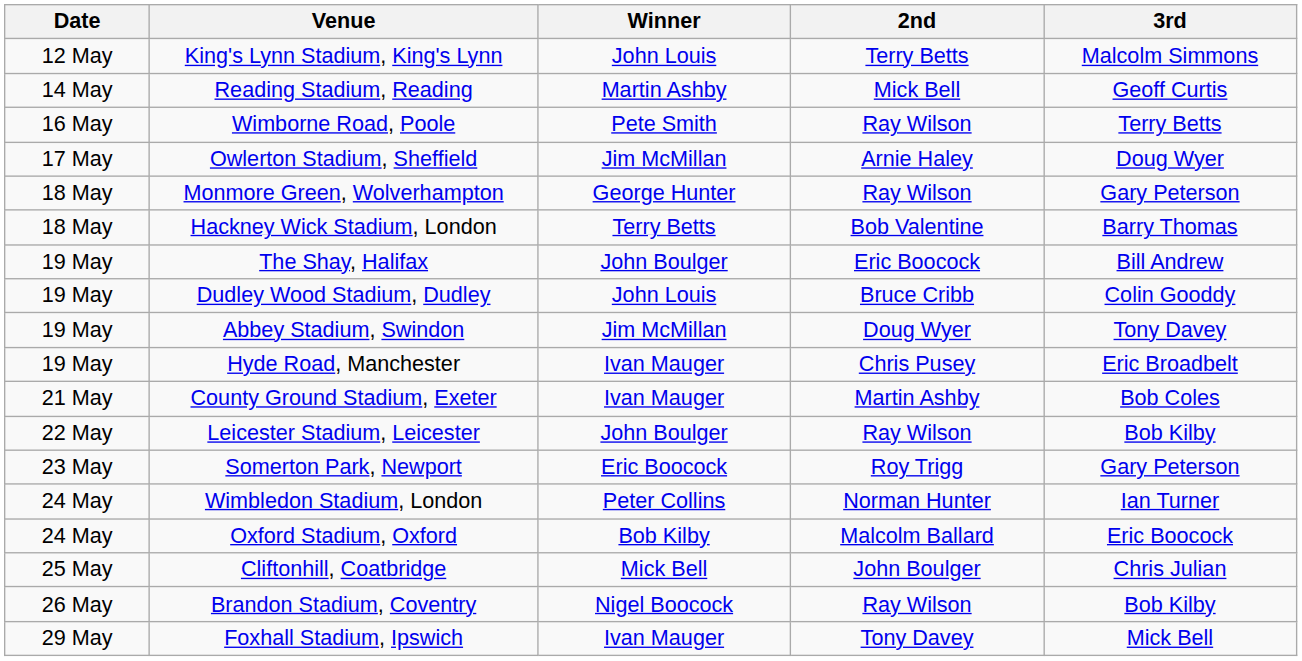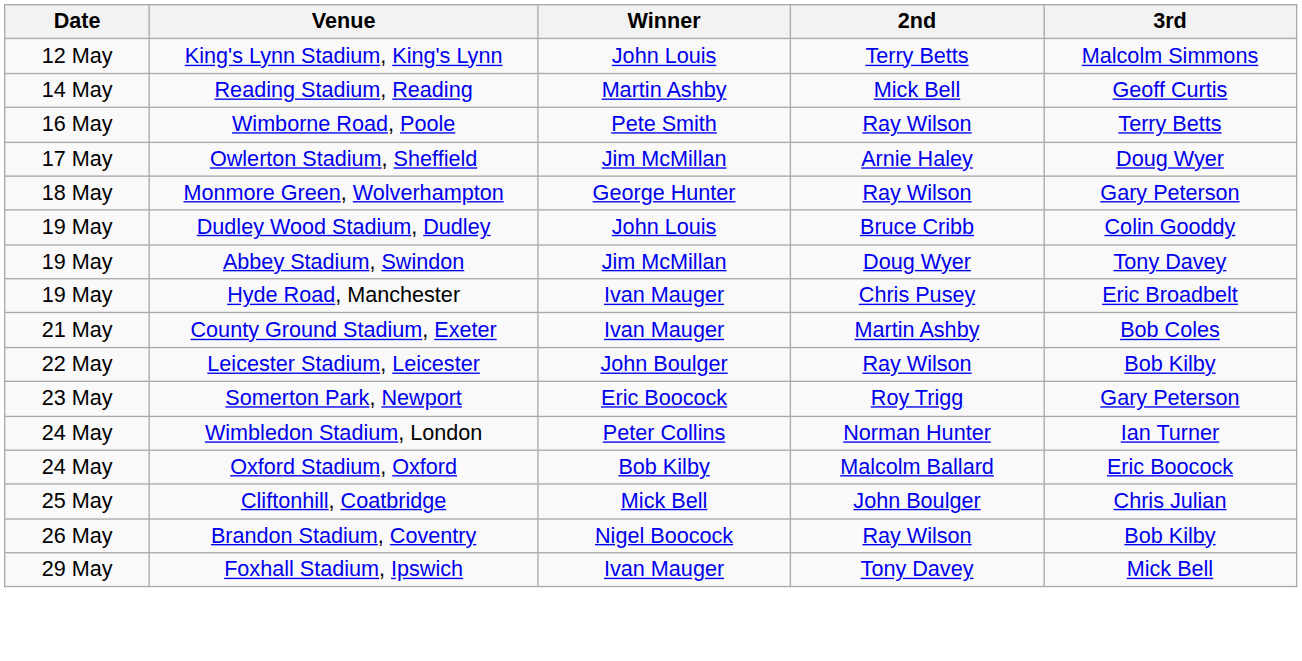- row: 18 May | Hackney Wick Stadium, London | Terry Betts | Bob Valentine | Barry Thomas
- row: 19 May | The Shay, Halifax | John Boulger | Eric Boocock | Bill Andrew
